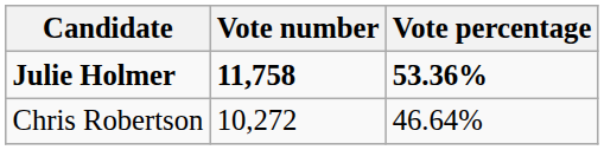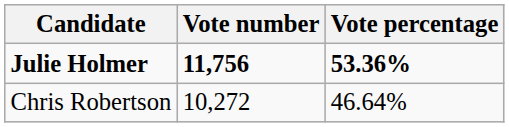Julie Holmer | Vote number: 11,758 -> 11,756
